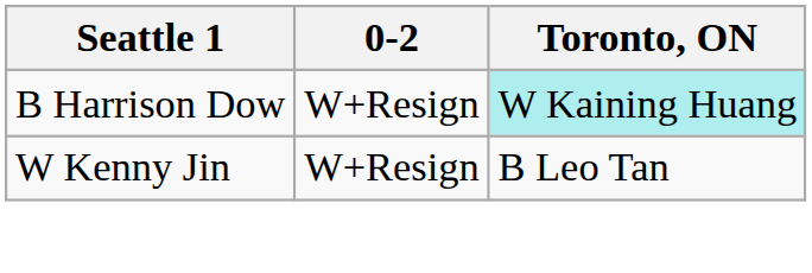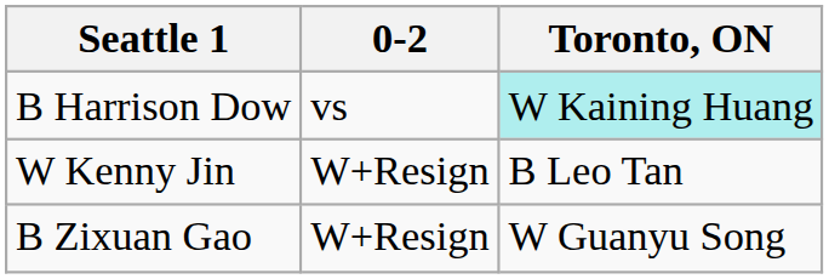B Harrison Dow | 0-2: W+Resign -> vs
+ row: B Zixuan Gao | W+Resign | W Guanyu Song
